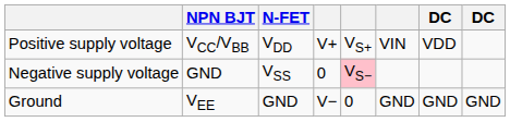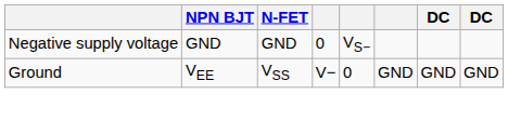- row: Positive supply voltage | VCC/VBB | VDD | V+ | VS+ | VIN | VDD
Negative supply voltage | N-FET: VSS -> GND
Negative supply voltage | column 5: pink background -> no background
Ground | N-FET: GND -> VSS
